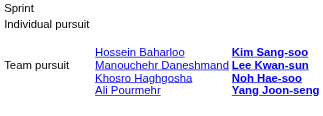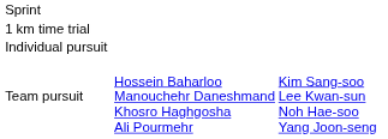+ row: 1 km time trial
Team pursuit | column 4: bold -> normal
